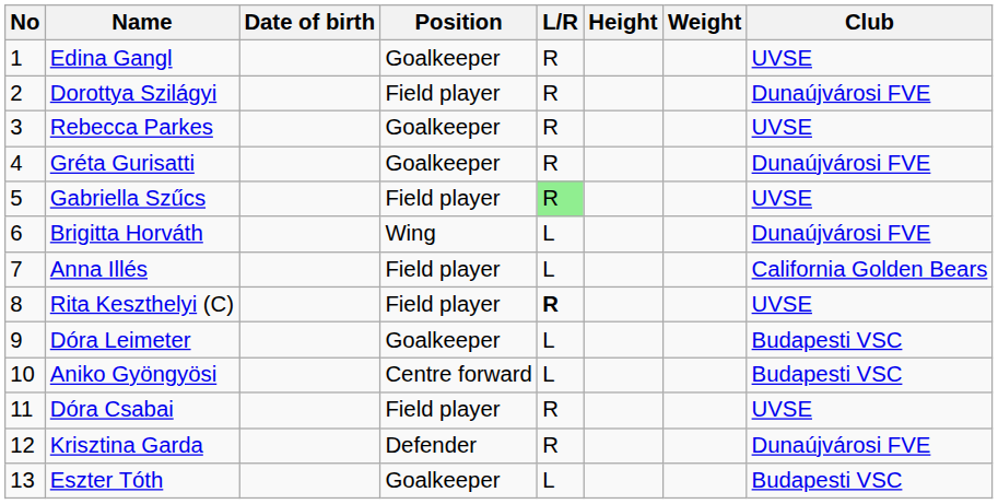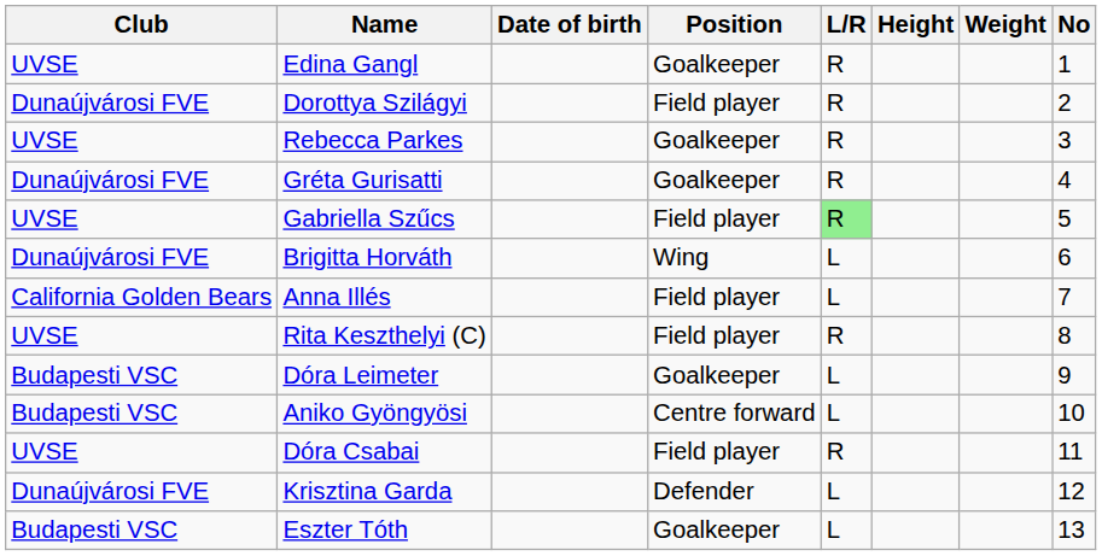columns swapped: No <-> Club
Rita Keszthelyi (C) | L/R: bold -> normal
Krisztina Garda | L/R: R -> L
